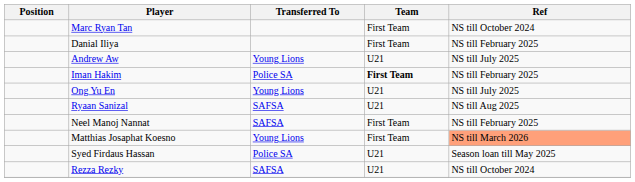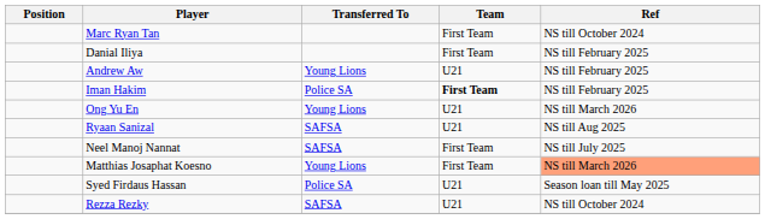Andrew Aw | Ref: NS till July 2025 -> NS till February 2025
Ong Yu En | Ref: NS till July 2025 -> NS till March 2026
Neel Manoj Nannat | Ref: NS till February 2025 -> NS till July 2025
